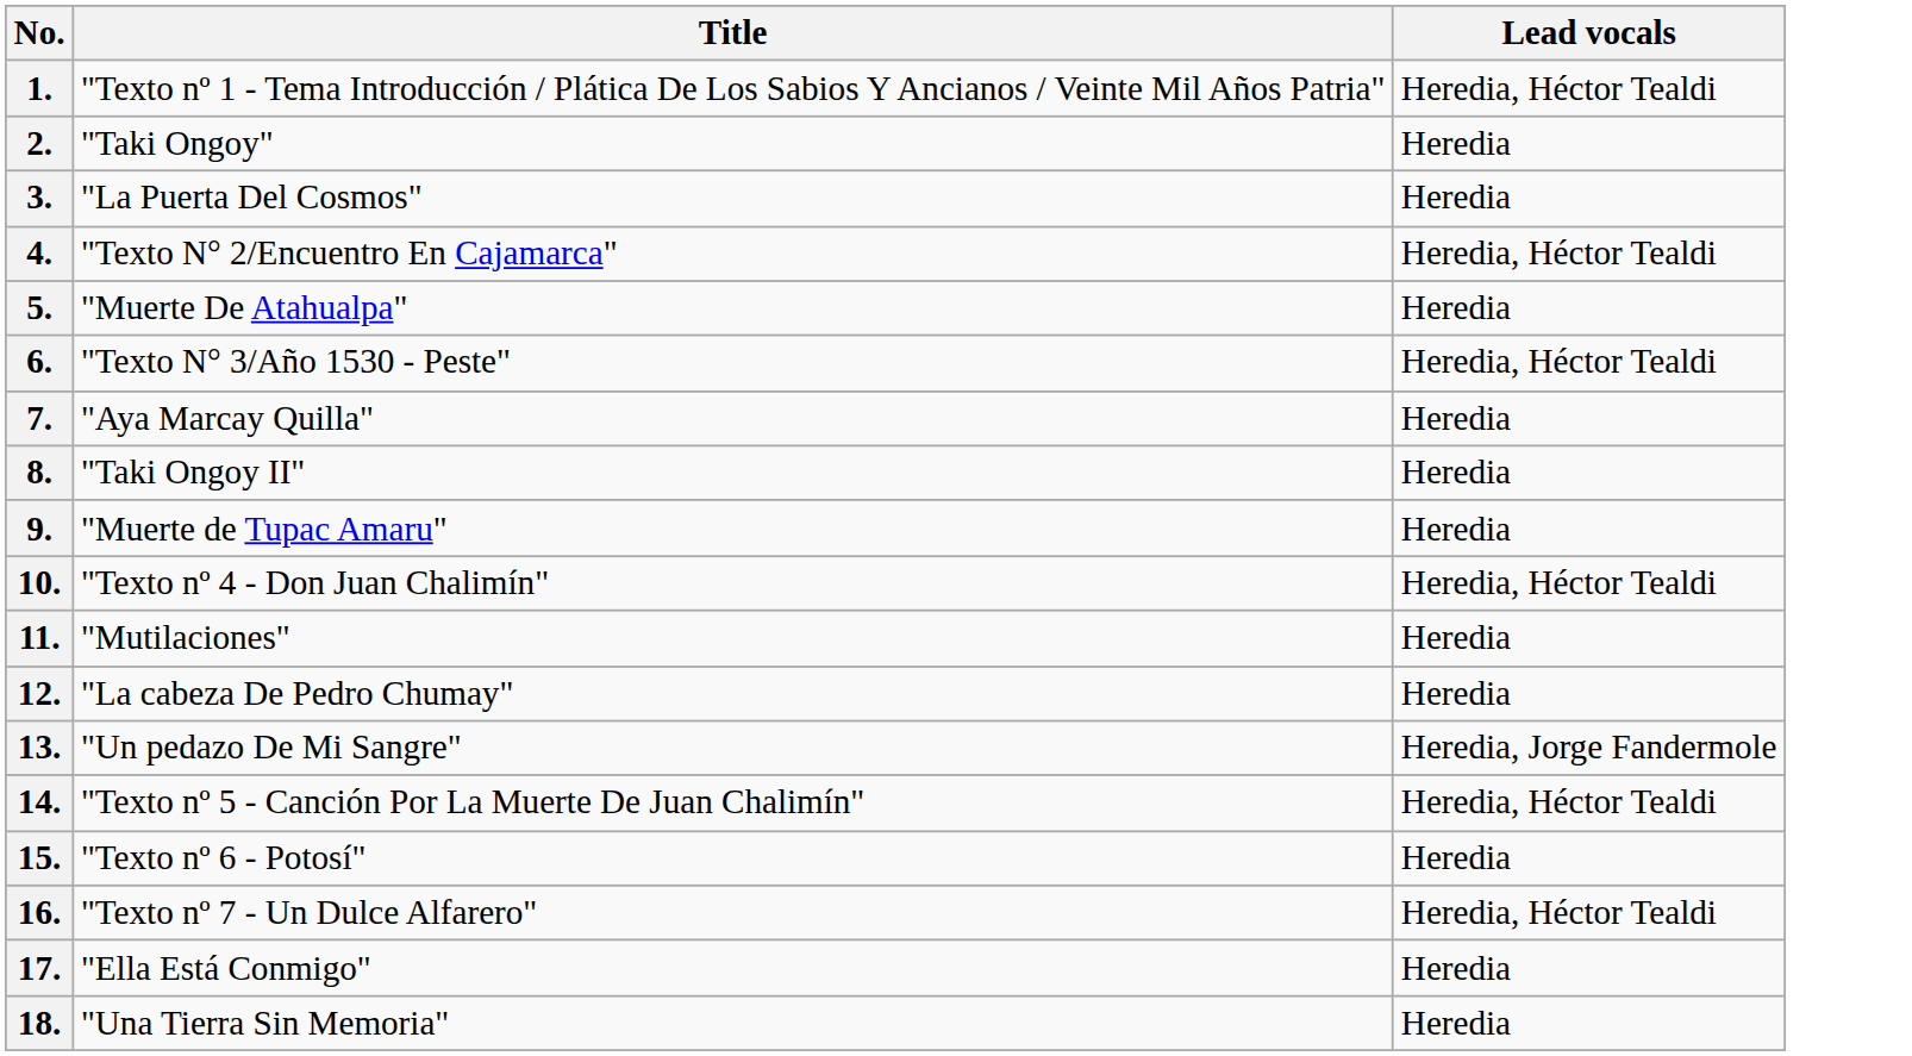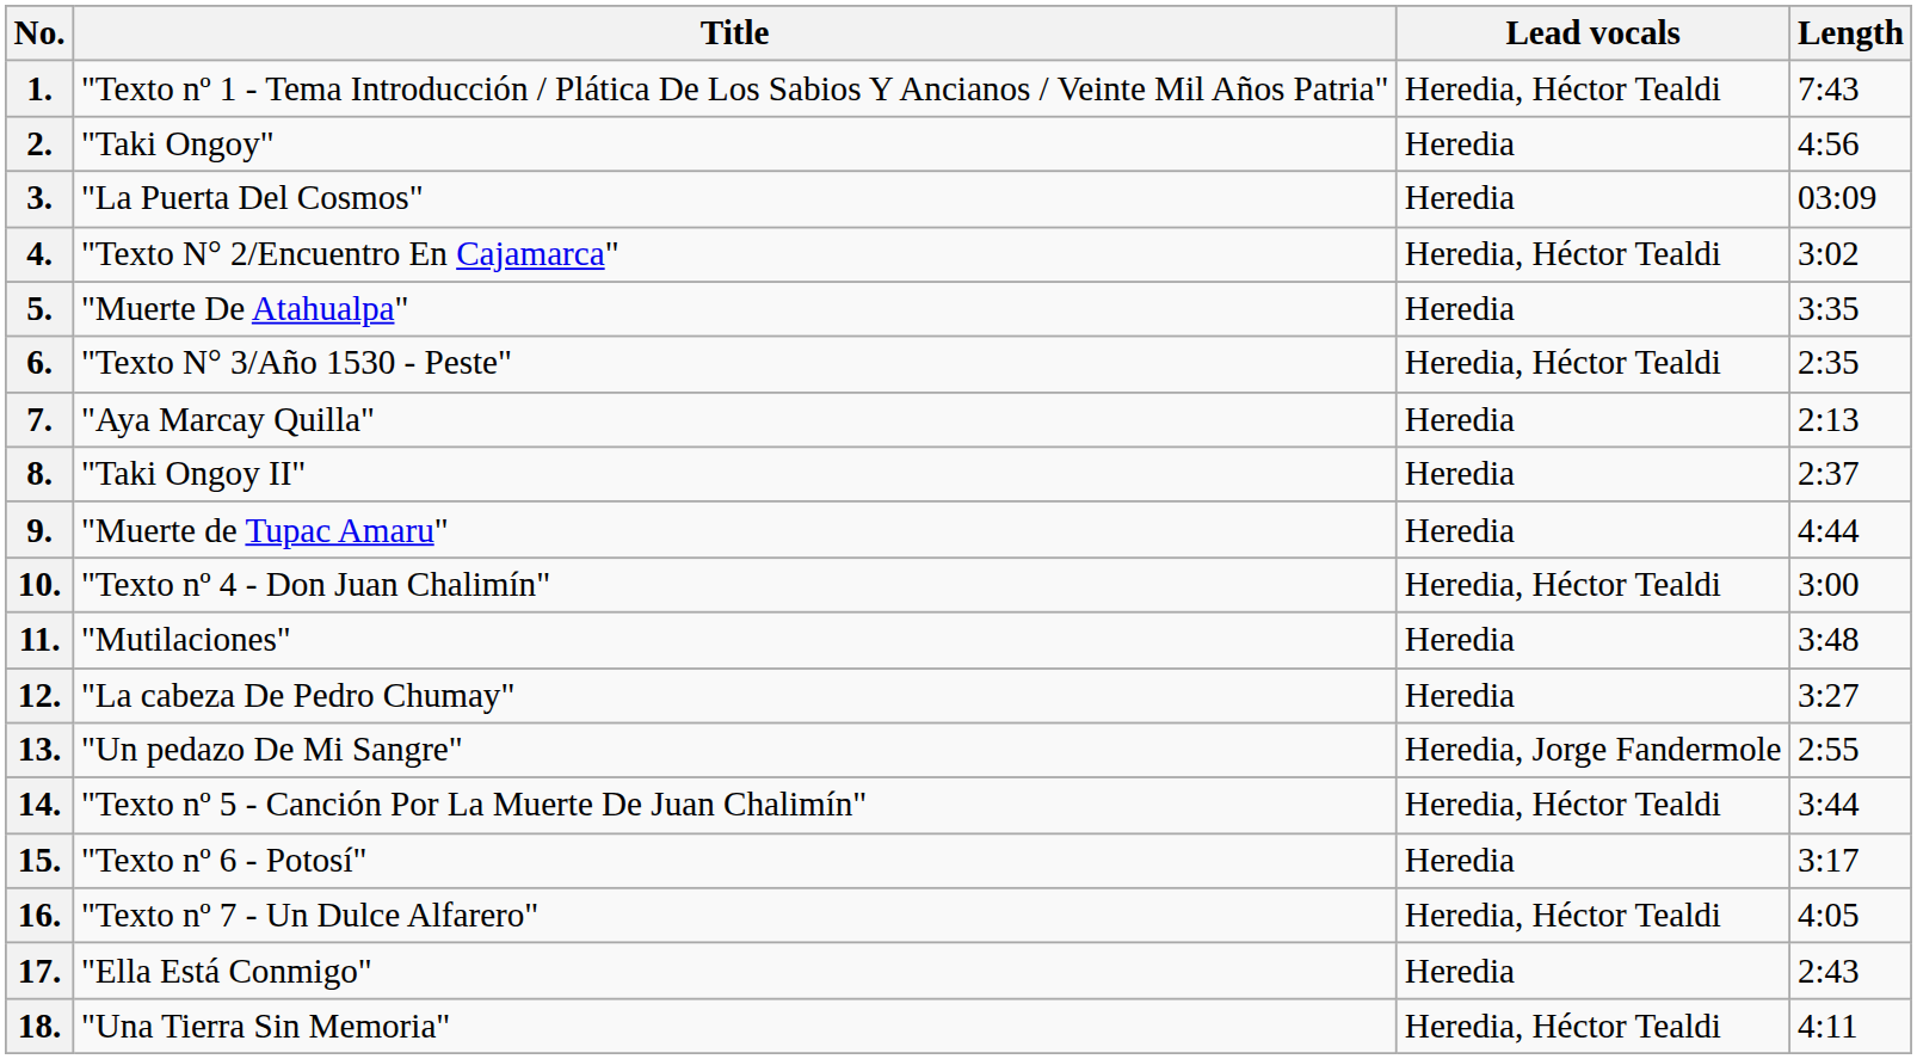+ column: Length | 7:43 | 4:56 | 03:09 | 3:02 | 3:35 | 2:35 | 2:13 | 2:37 | 4:44 | 3:00 | 3:48 | 3:27 | 2:55 | 3:44 | 3:17 | 4:05 | 2:43 | 4:11
18. | Lead vocals: Heredia -> Heredia, Héctor Tealdi
